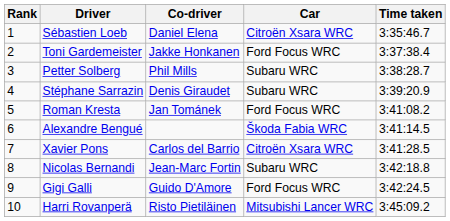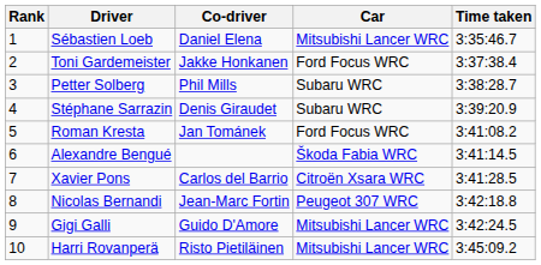Sébastien Loeb | Car: Citroën Xsara WRC -> Mitsubishi Lancer WRC
Nicolas Bernandi | Car: Subaru WRC -> Peugeot 307 WRC
Gigi Galli | Car: Ford Focus WRC -> Mitsubishi Lancer WRC
